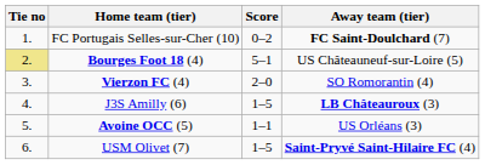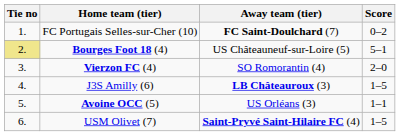columns swapped: Score <-> Away team (tier)
